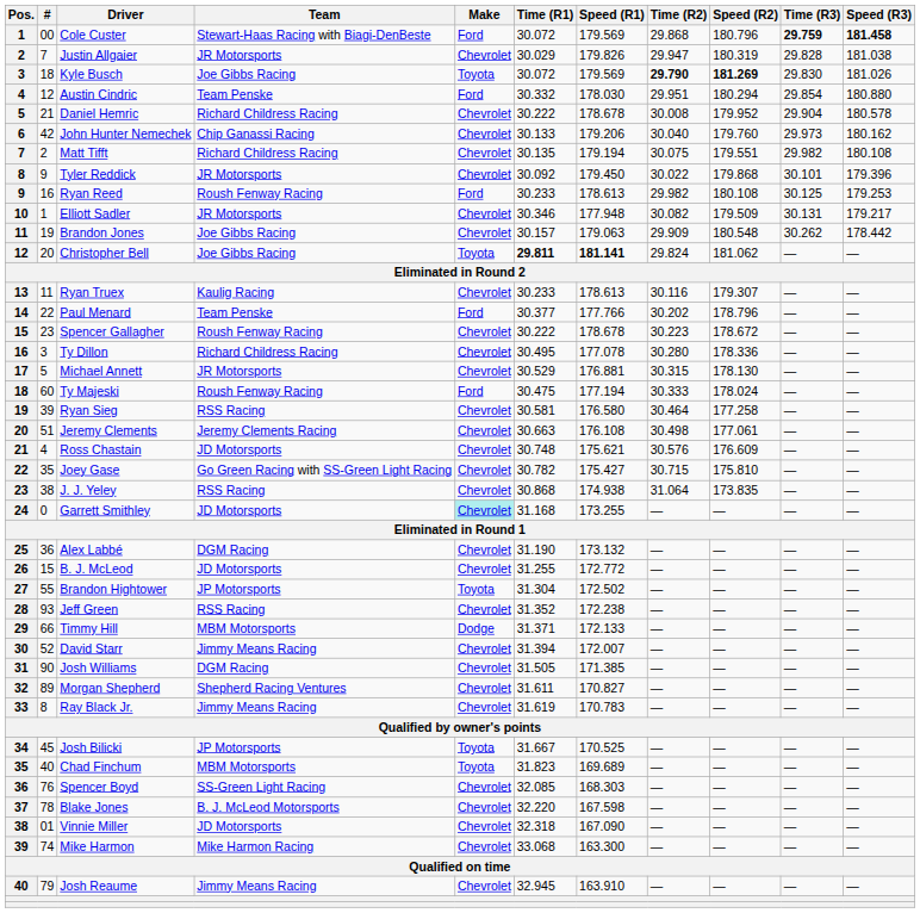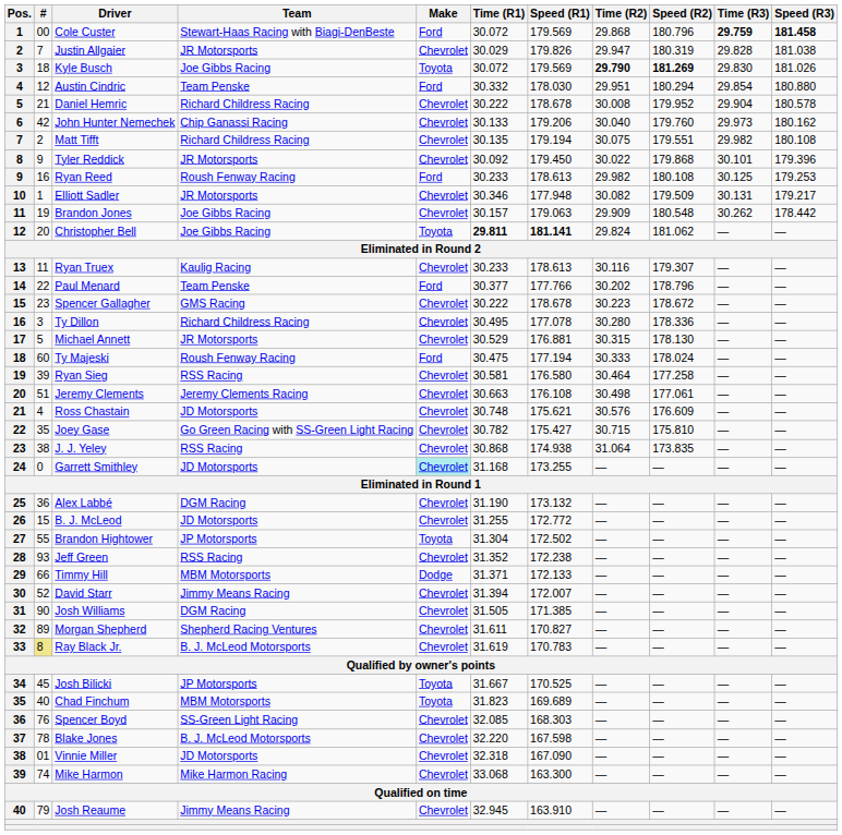Spencer Gallagher | Team: Roush Fenway Racing -> GMS Racing
Ray Black Jr. | #: no background -> khaki background
Ray Black Jr. | Team: Jimmy Means Racing -> B. J. McLeod Motorsports
